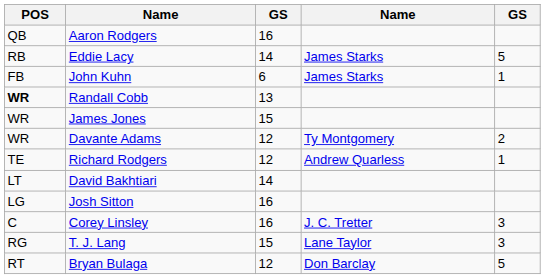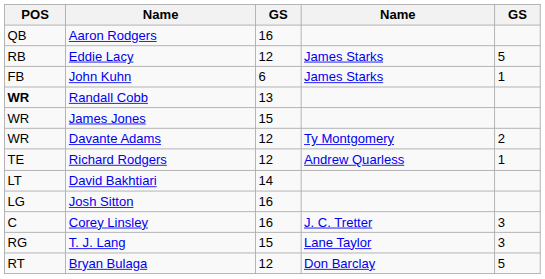Eddie Lacy | column 3: 14 -> 12
